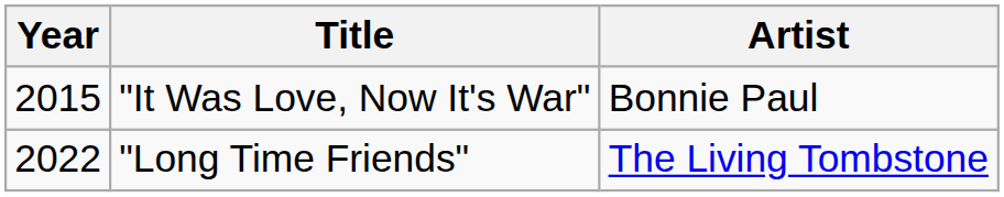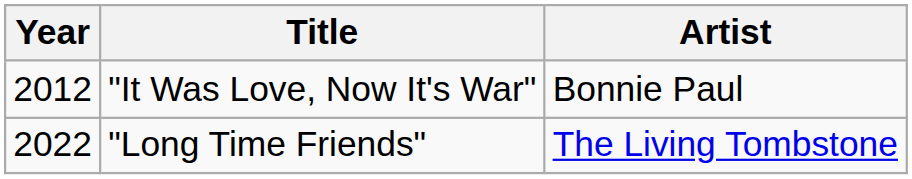"It Was Love, Now It's War" | Year: 2015 -> 2012
